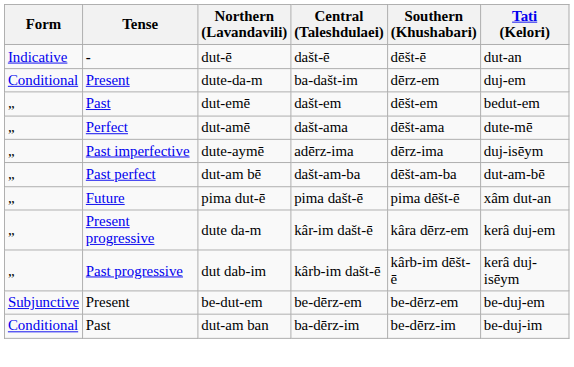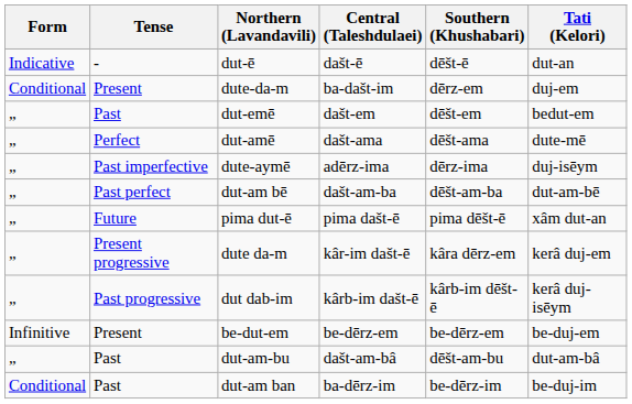be-dut-em | Form: Subjunctive -> Infinitive
+ row: „ | Past | dut-am-bu | dašt-am-bâ | dēšt-am-bu | dut-am-bâ
